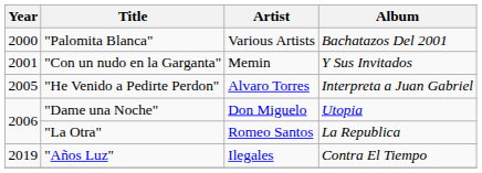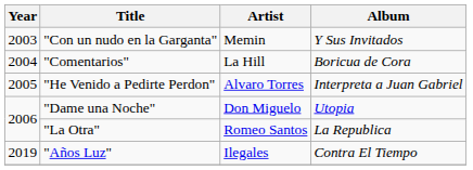- row: 2000 | "Palomita Blanca" | Various Artists | Bachatazos Del 2001
"Con un nudo en la Garganta" | Year: 2001 -> 2003
+ row: 2004 | "Comentarios" | La Hill | Boricua de Cora
